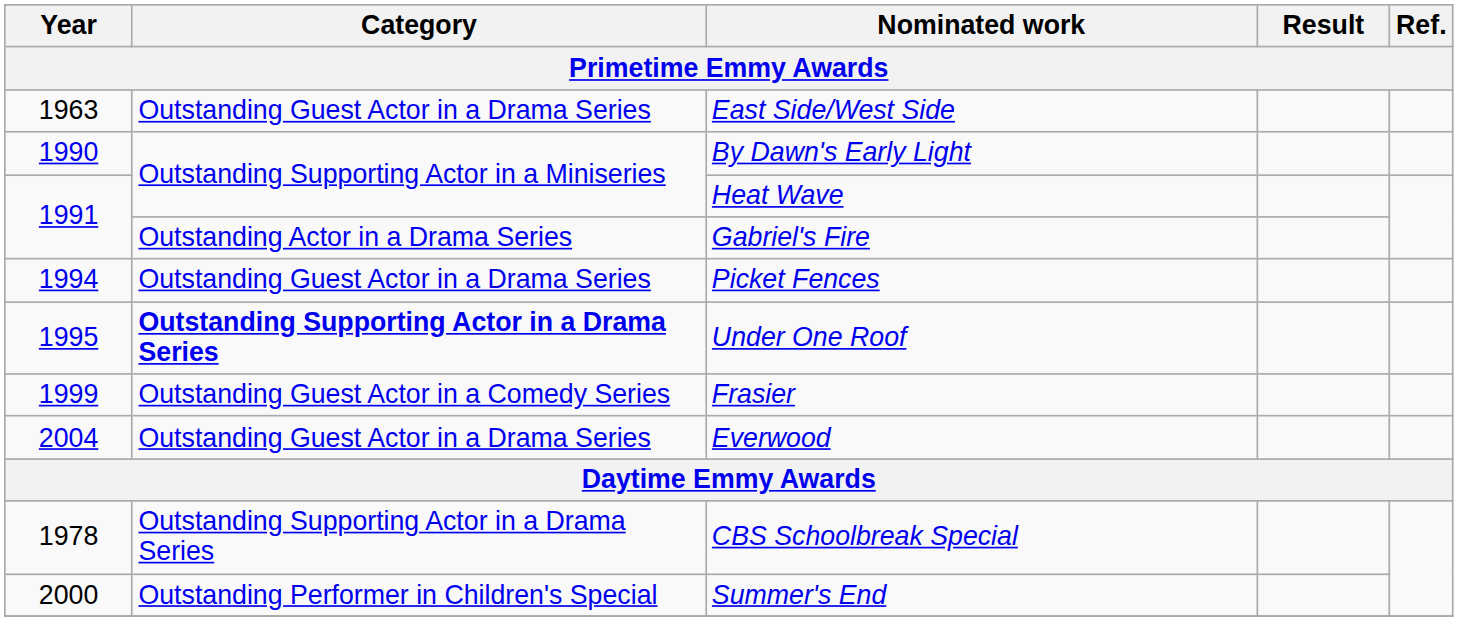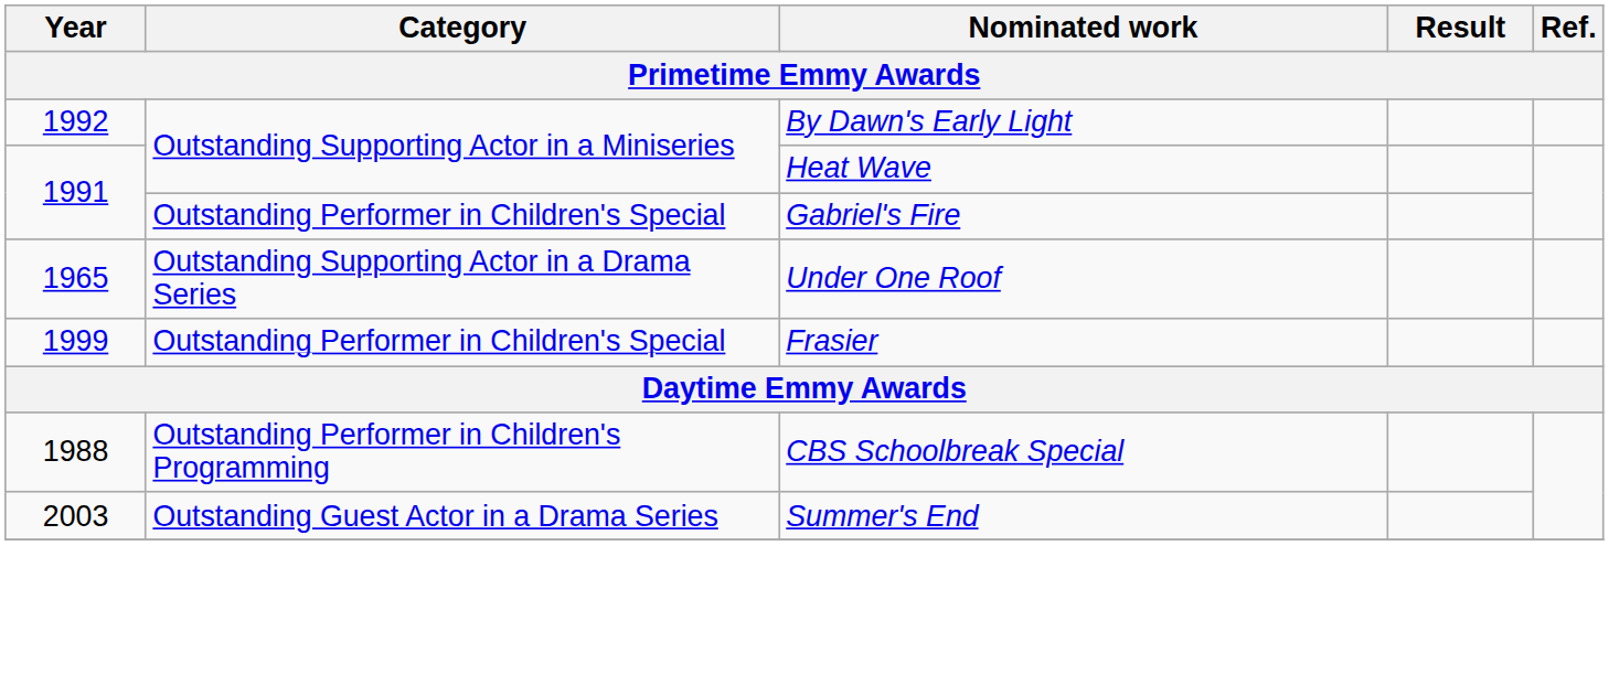- row: 1963 | Outstanding Guest Actor in a Drama Series | East Side/West Side
By Dawn's Early Light | Year: 1990 -> 1992
Gabriel's Fire | Category: Outstanding Actor in a Drama Series -> Outstanding Performer in Children's Special
- row: 1994 | Outstanding Guest Actor in a Drama Series | Picket Fences
Under One Roof | Year: 1995 -> 1965
Under One Roof | Category: bold -> normal
Frasier | Category: Outstanding Guest Actor in a Comedy Series -> Outstanding Performer in Children's Special
- row: 2004 | Outstanding Guest Actor in a Drama Series | Everwood
CBS Schoolbreak Special | Year: 1978 -> 1988
CBS Schoolbreak Special | Category: Outstanding Supporting Actor in a Drama Series -> Outstanding Performer in Children's Programming
Summer's End | Year: 2000 -> 2003
Summer's End | Category: Outstanding Performer in Children's Special -> Outstanding Guest Actor in a Drama Series
